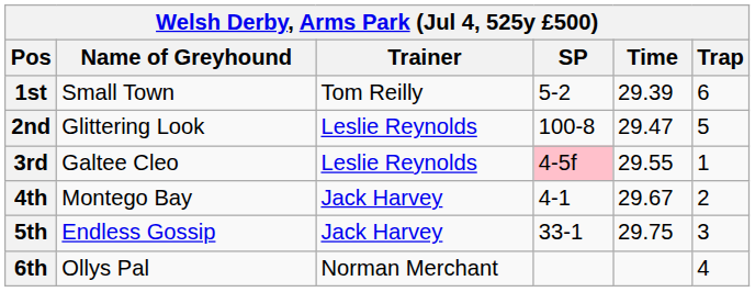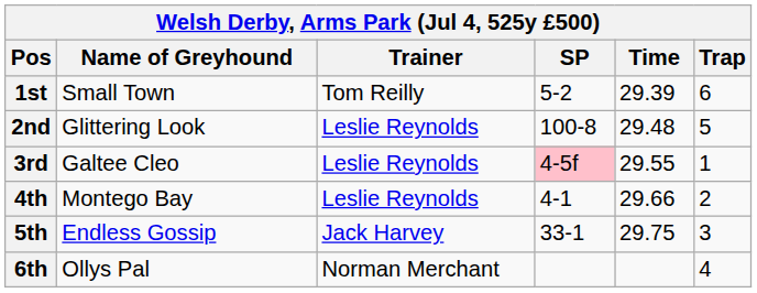2nd | Time: 29.47 -> 29.48
4th | Trainer: Jack Harvey -> Leslie Reynolds
4th | Time: 29.67 -> 29.66
